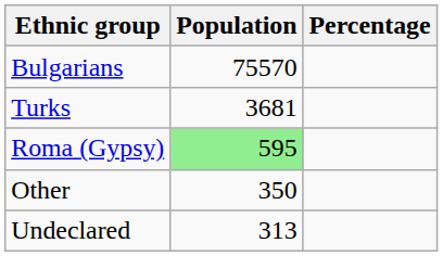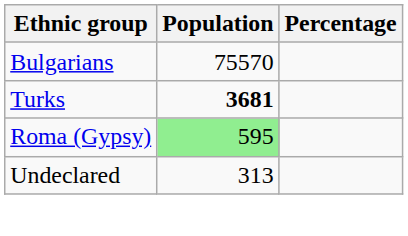Turks | Population: normal -> bold
- row: Other | 350
